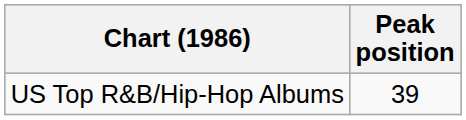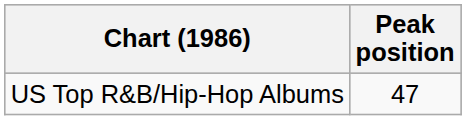US Top R&B/Hip-Hop Albums | Peak position: 39 -> 47
